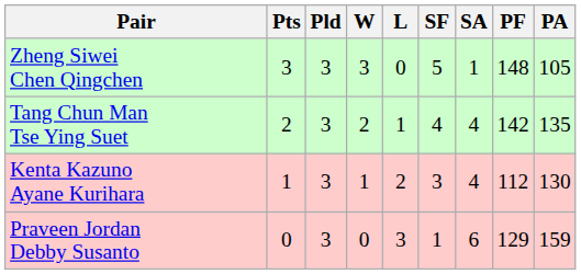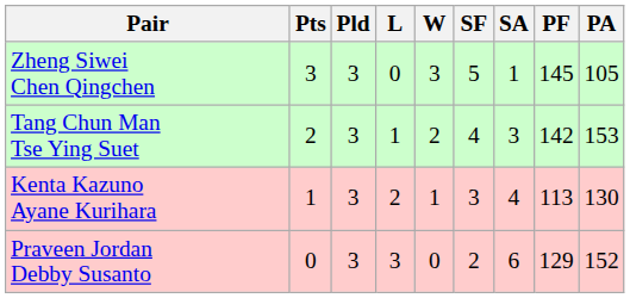columns swapped: W <-> L
Zheng Siwei Chen Qingchen | PF: 148 -> 145
Tang Chun Man Tse Ying Suet | SA: 4 -> 3
Tang Chun Man Tse Ying Suet | PA: 135 -> 153
Kenta Kazuno Ayane Kurihara | PF: 112 -> 113
Praveen Jordan Debby Susanto | SF: 1 -> 2
Praveen Jordan Debby Susanto | PA: 159 -> 152
